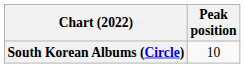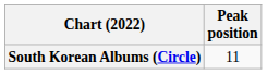South Korean Albums (Circle) | Peak position: 10 -> 11
